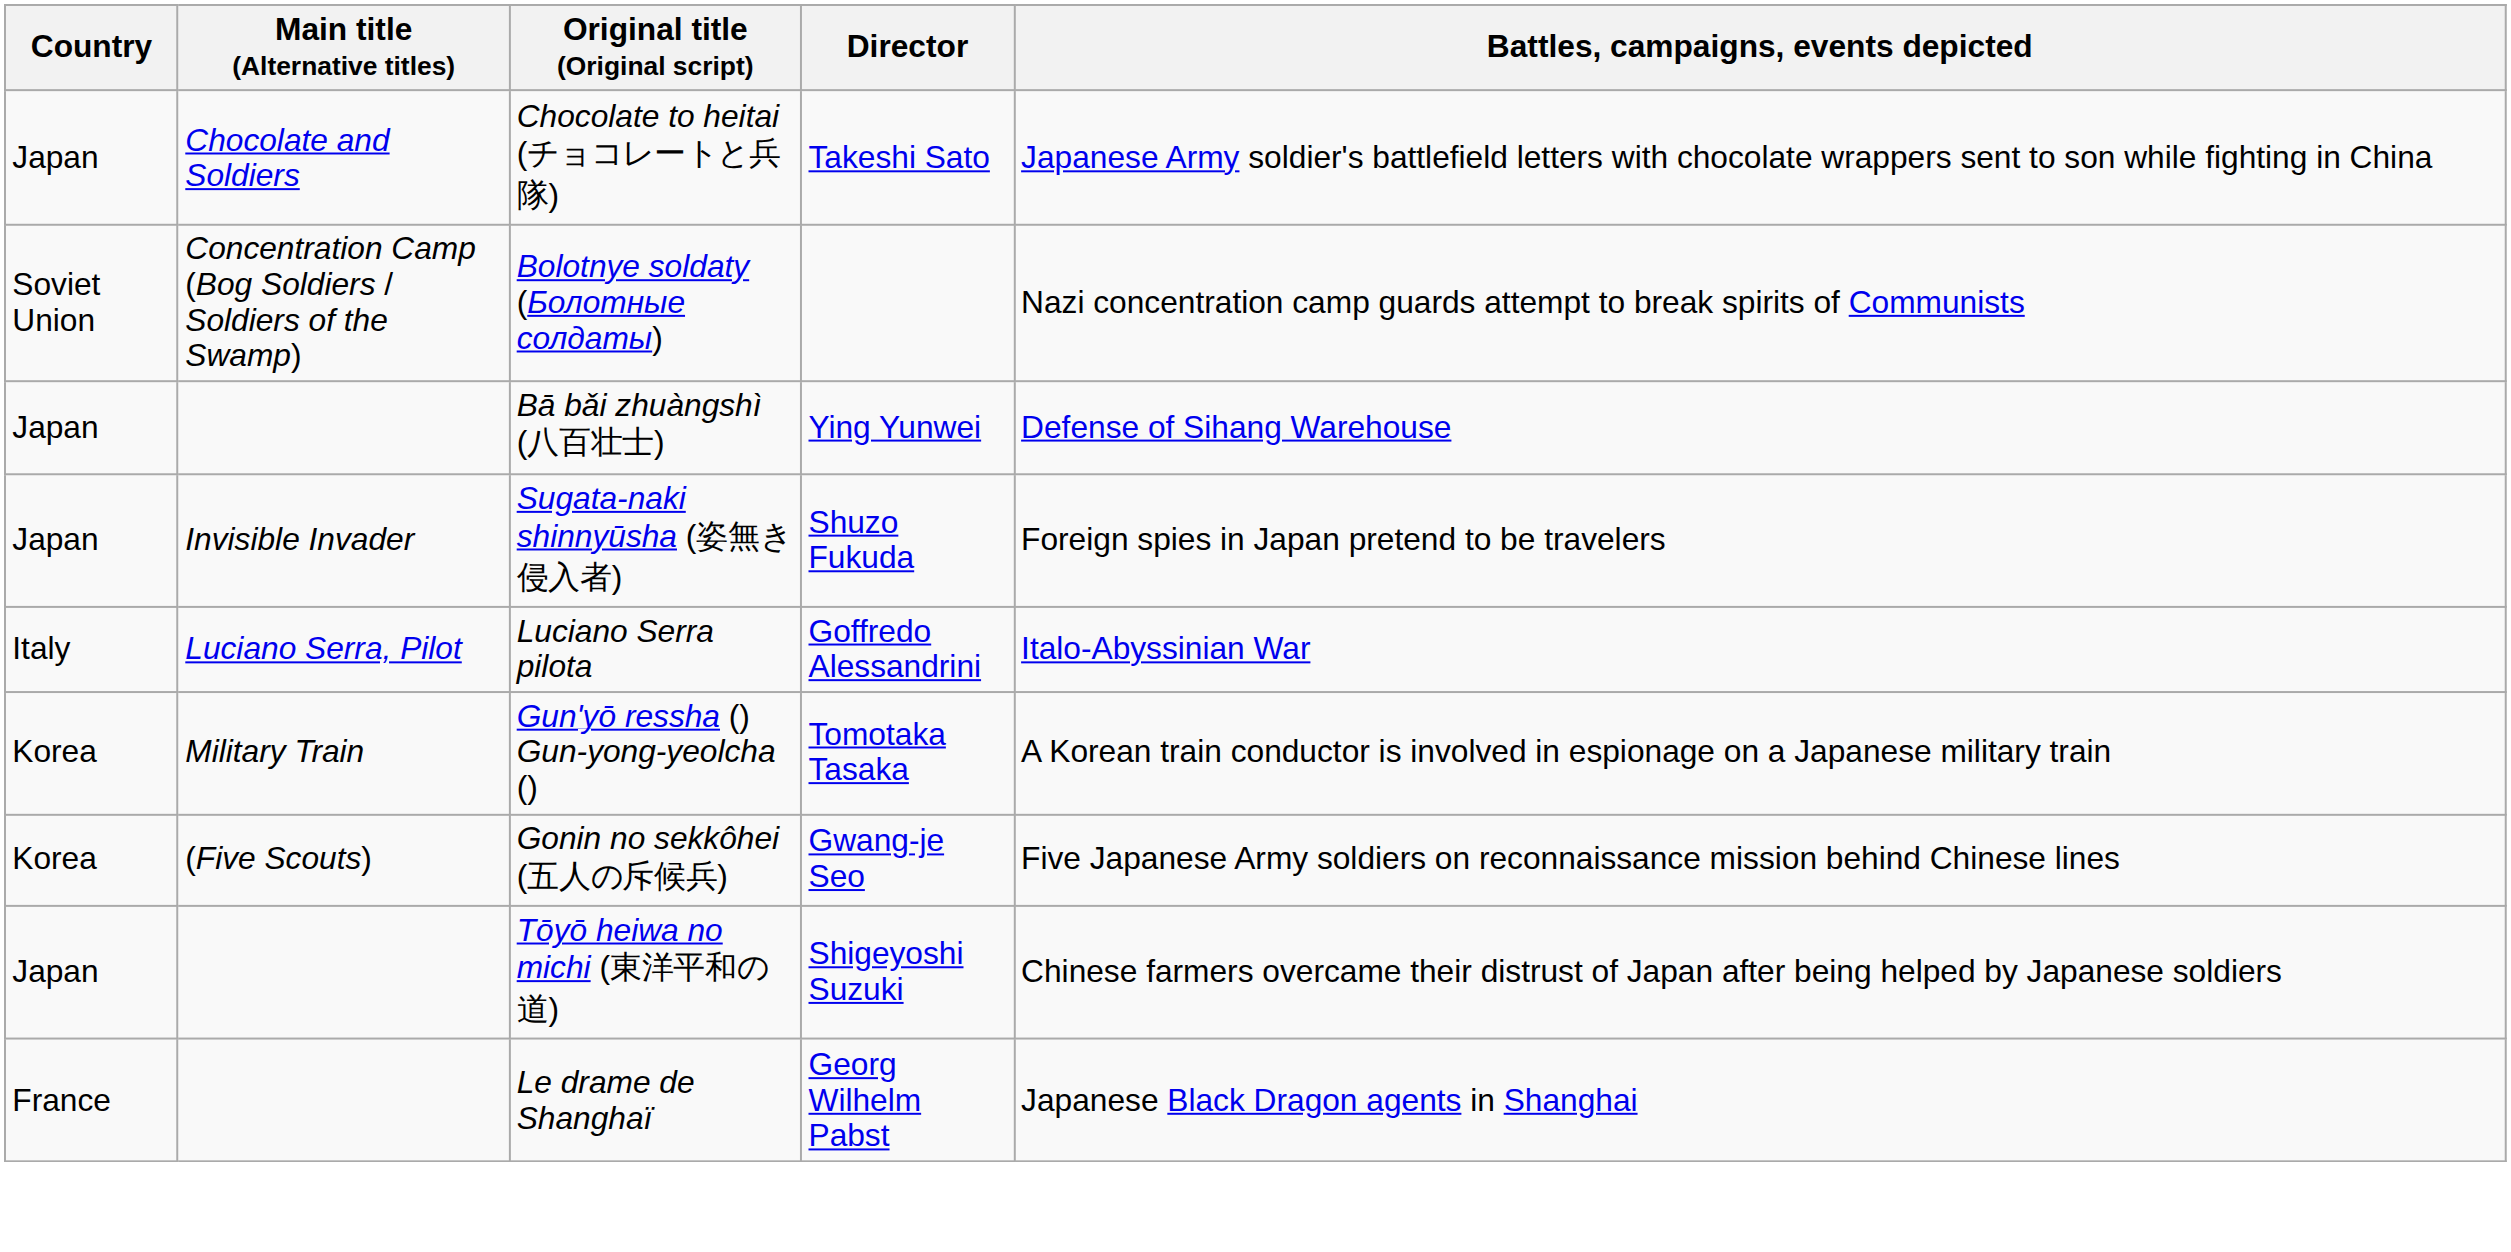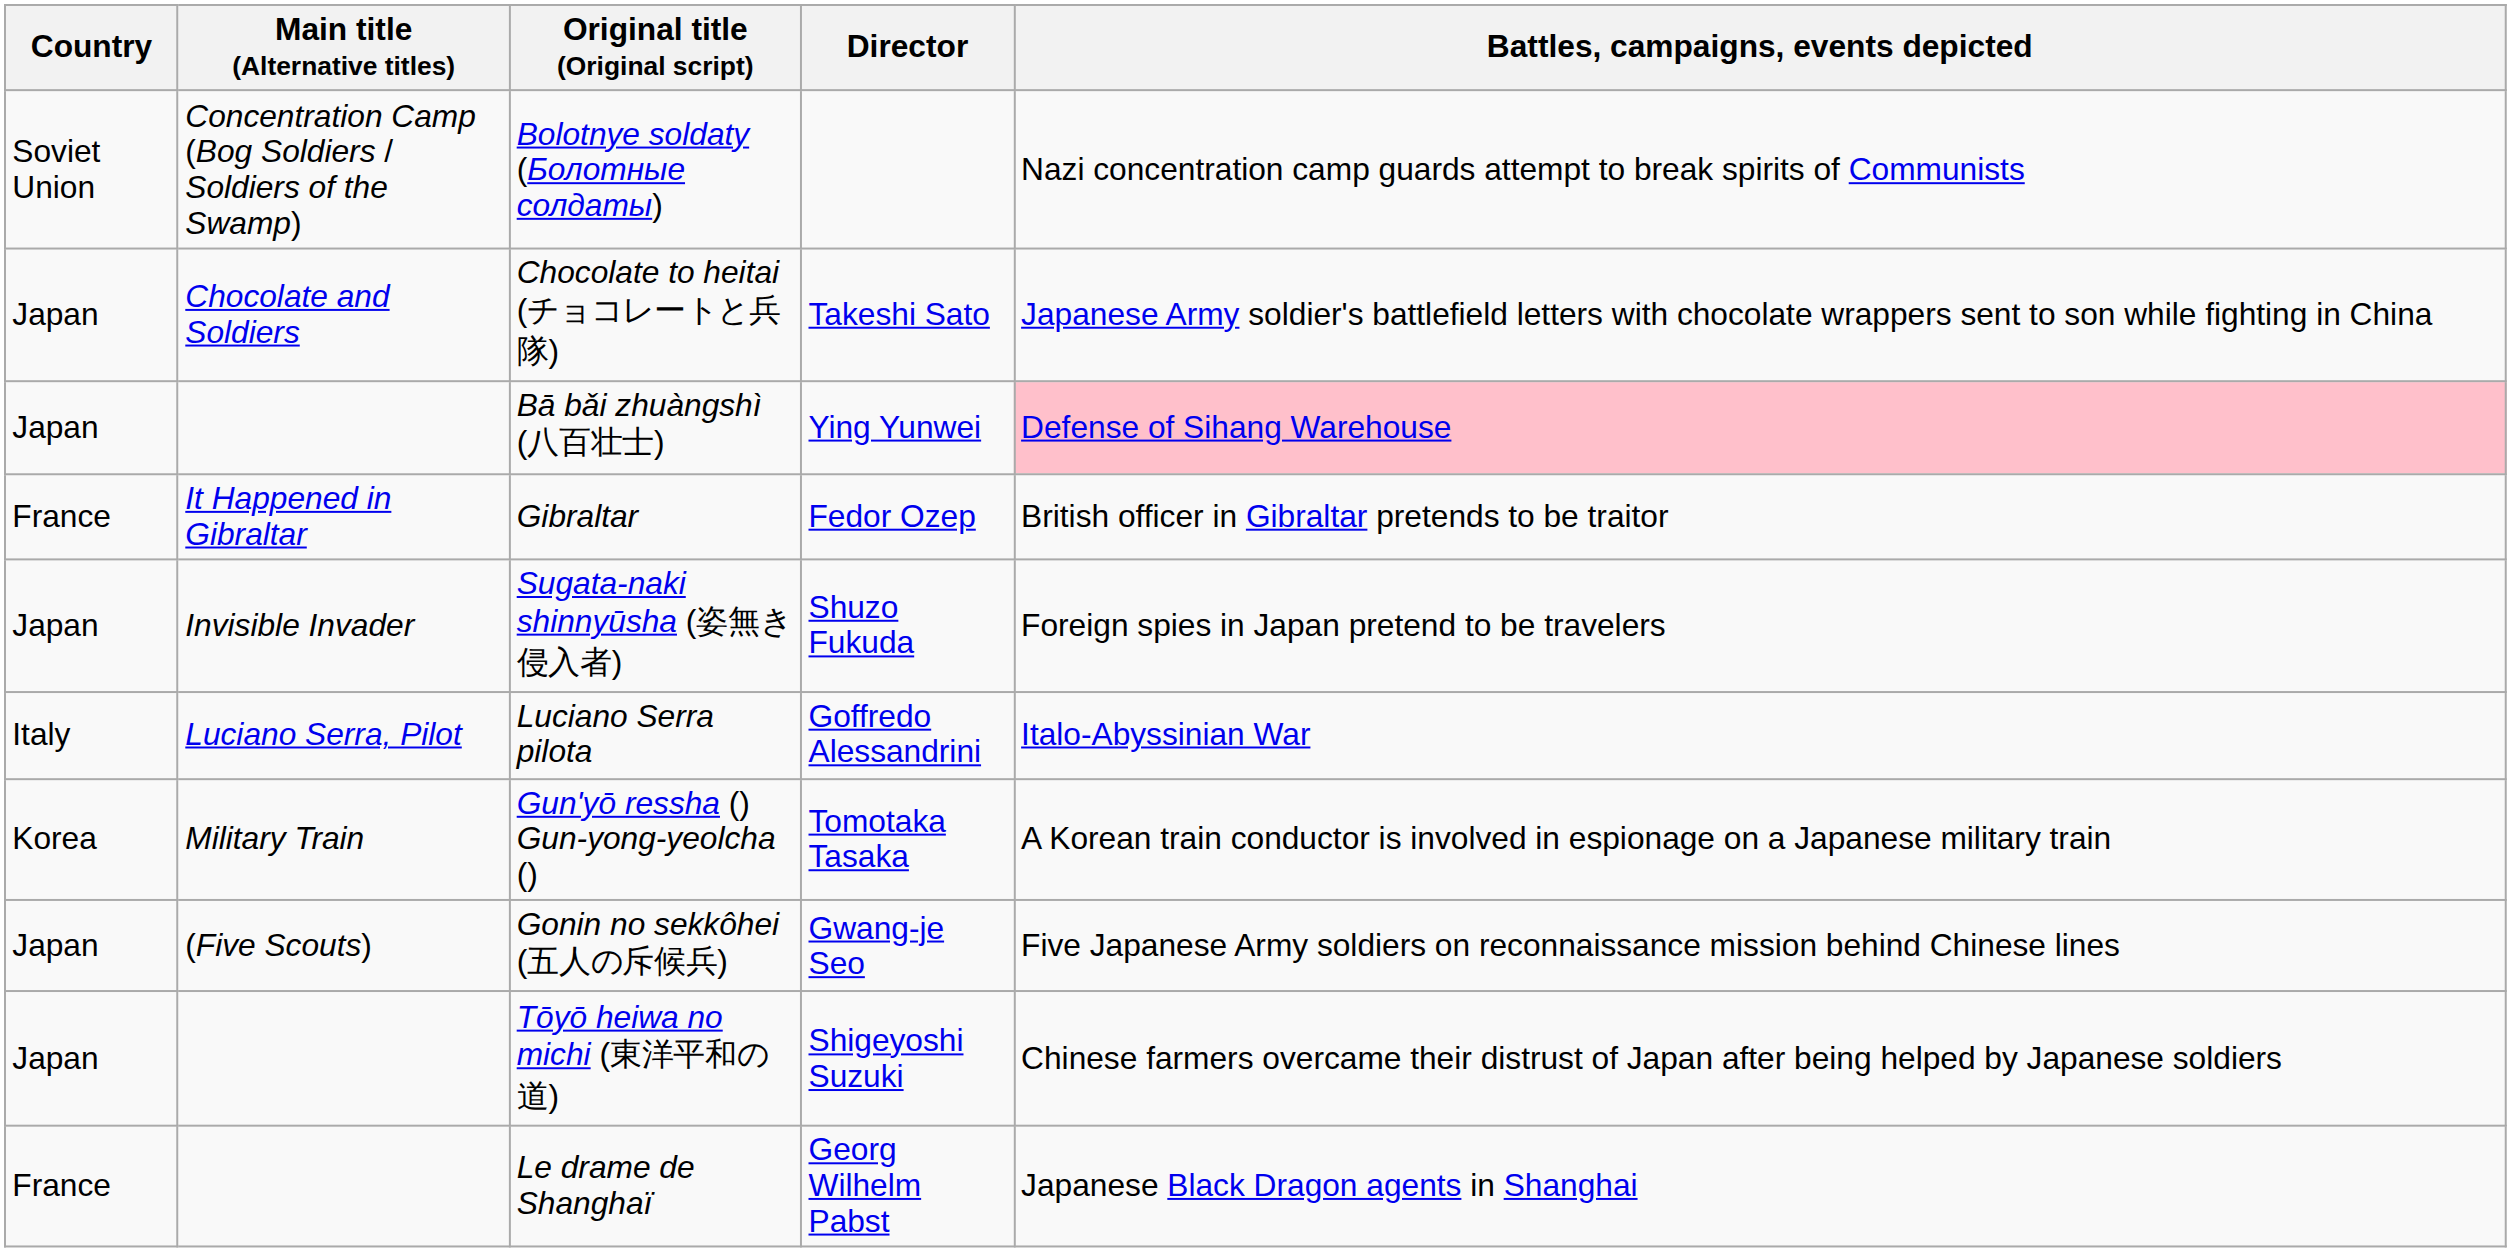rows swapped: Chocolate to heitai (チョコレートと兵隊) <-> Bolotnye soldaty (Болотные солдаты)
Bā bǎi zhuàngshì (八百壮士) | Battles, campaigns, events depicted: no background -> pink background
+ row: France | It Happened in Gibraltar | Gibraltar | Fedor Ozep | British officer in Gibraltar pretends to be traitor
Gonin no sekkôhei (五人の斥候兵) | Country: Korea -> Japan
